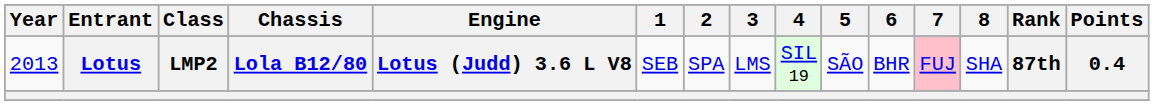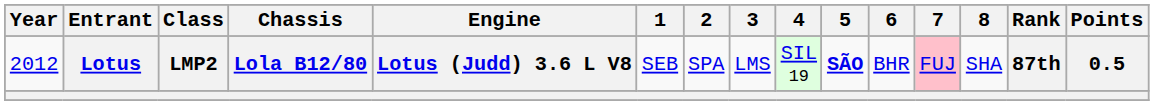Lotus | Year: 2013 -> 2012
Lotus | 5: normal -> bold
Lotus | Points: 0.4 -> 0.5
